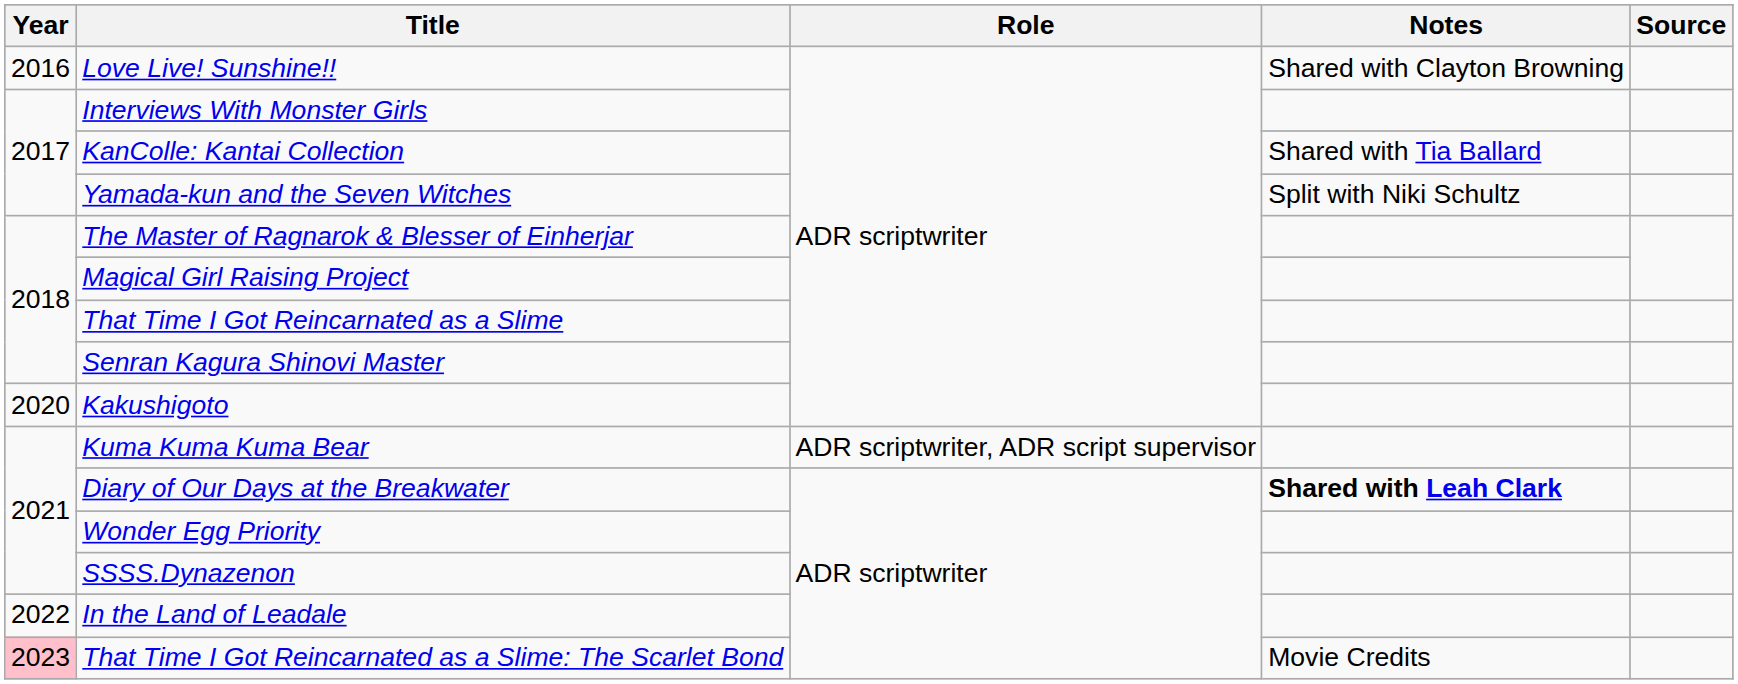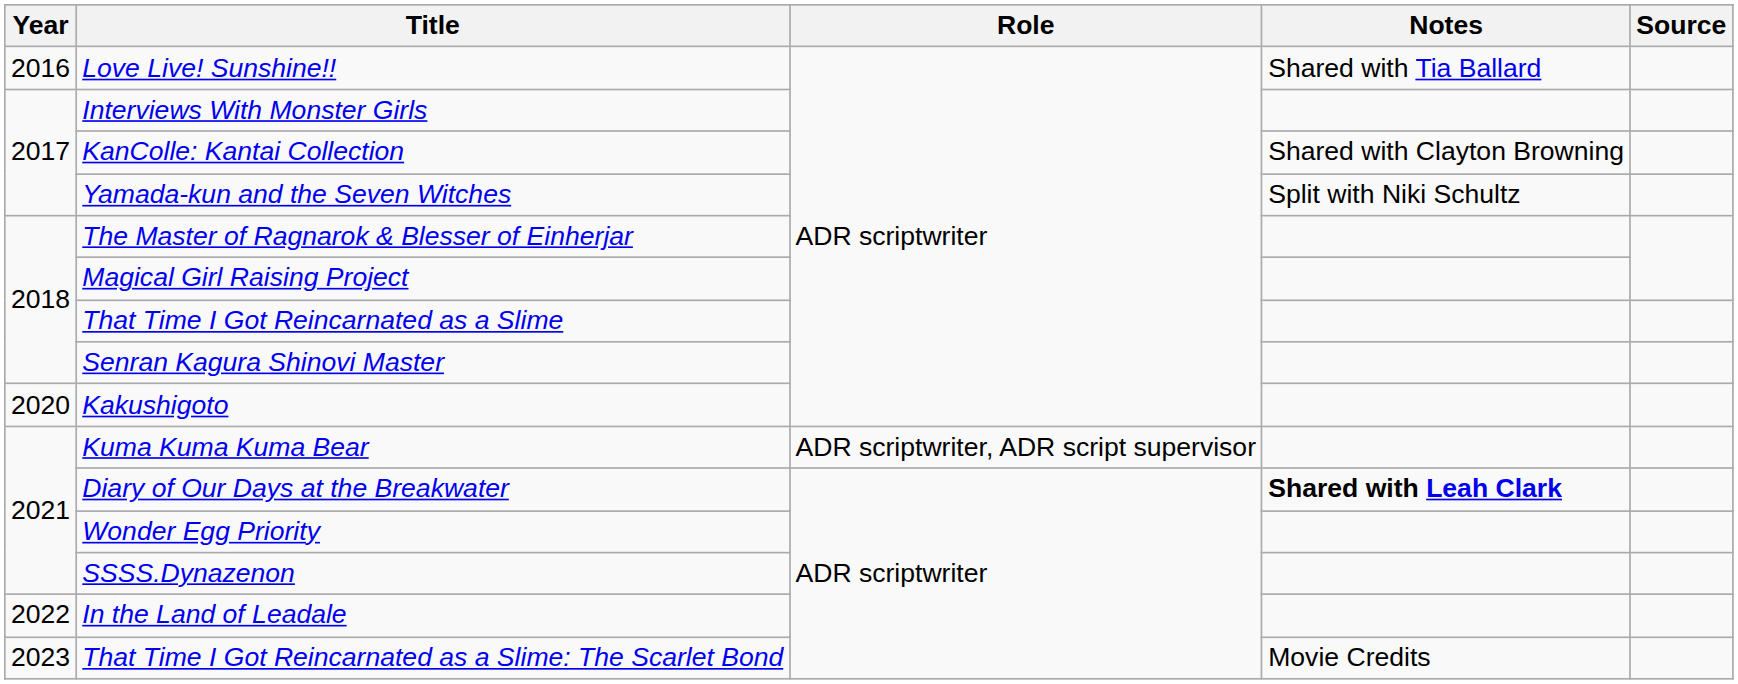Love Live! Sunshine!! | Notes: Shared with Clayton Browning -> Shared with Tia Ballard
KanColle: Kantai Collection | Notes: Shared with Tia Ballard -> Shared with Clayton Browning
That Time I Got Reincarnated as a Slime: The Scarlet Bond | Year: pink background -> no background
